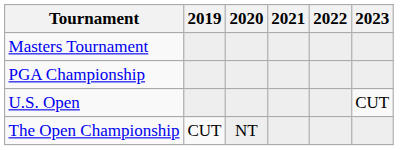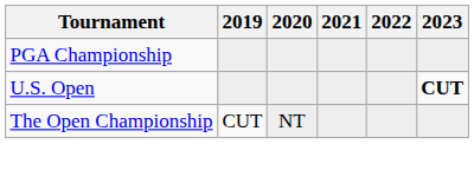- row: Masters Tournament
U.S. Open | 2023: normal -> bold
